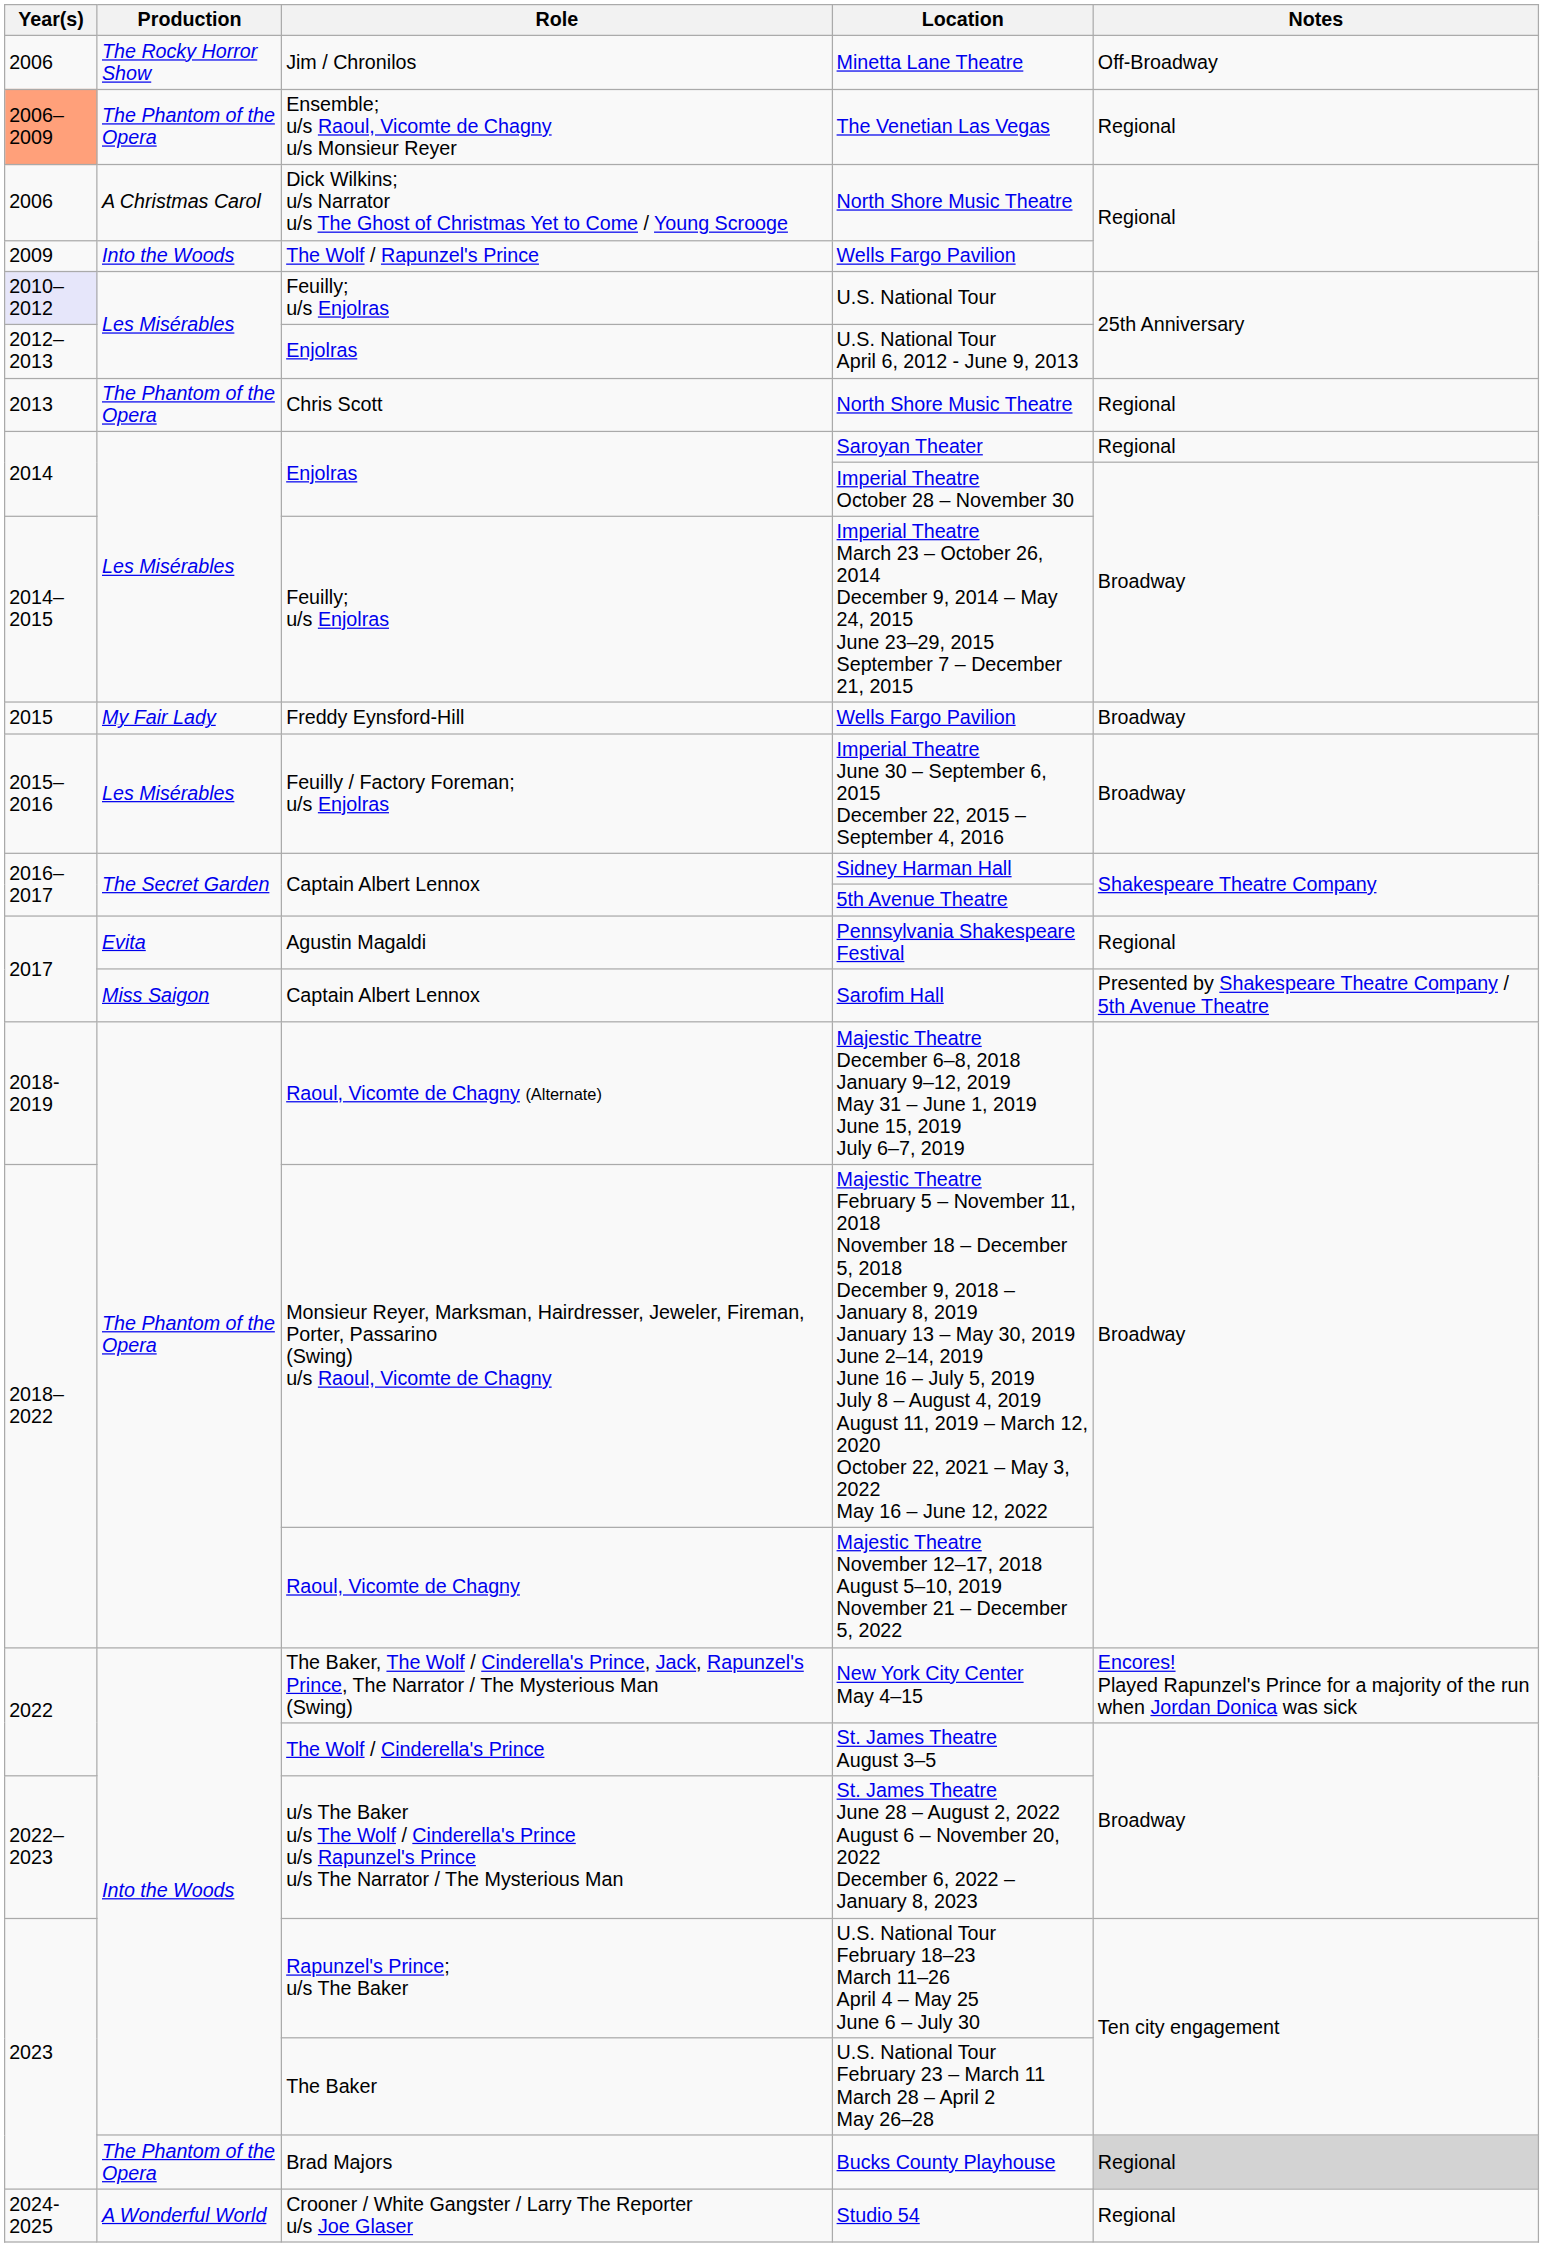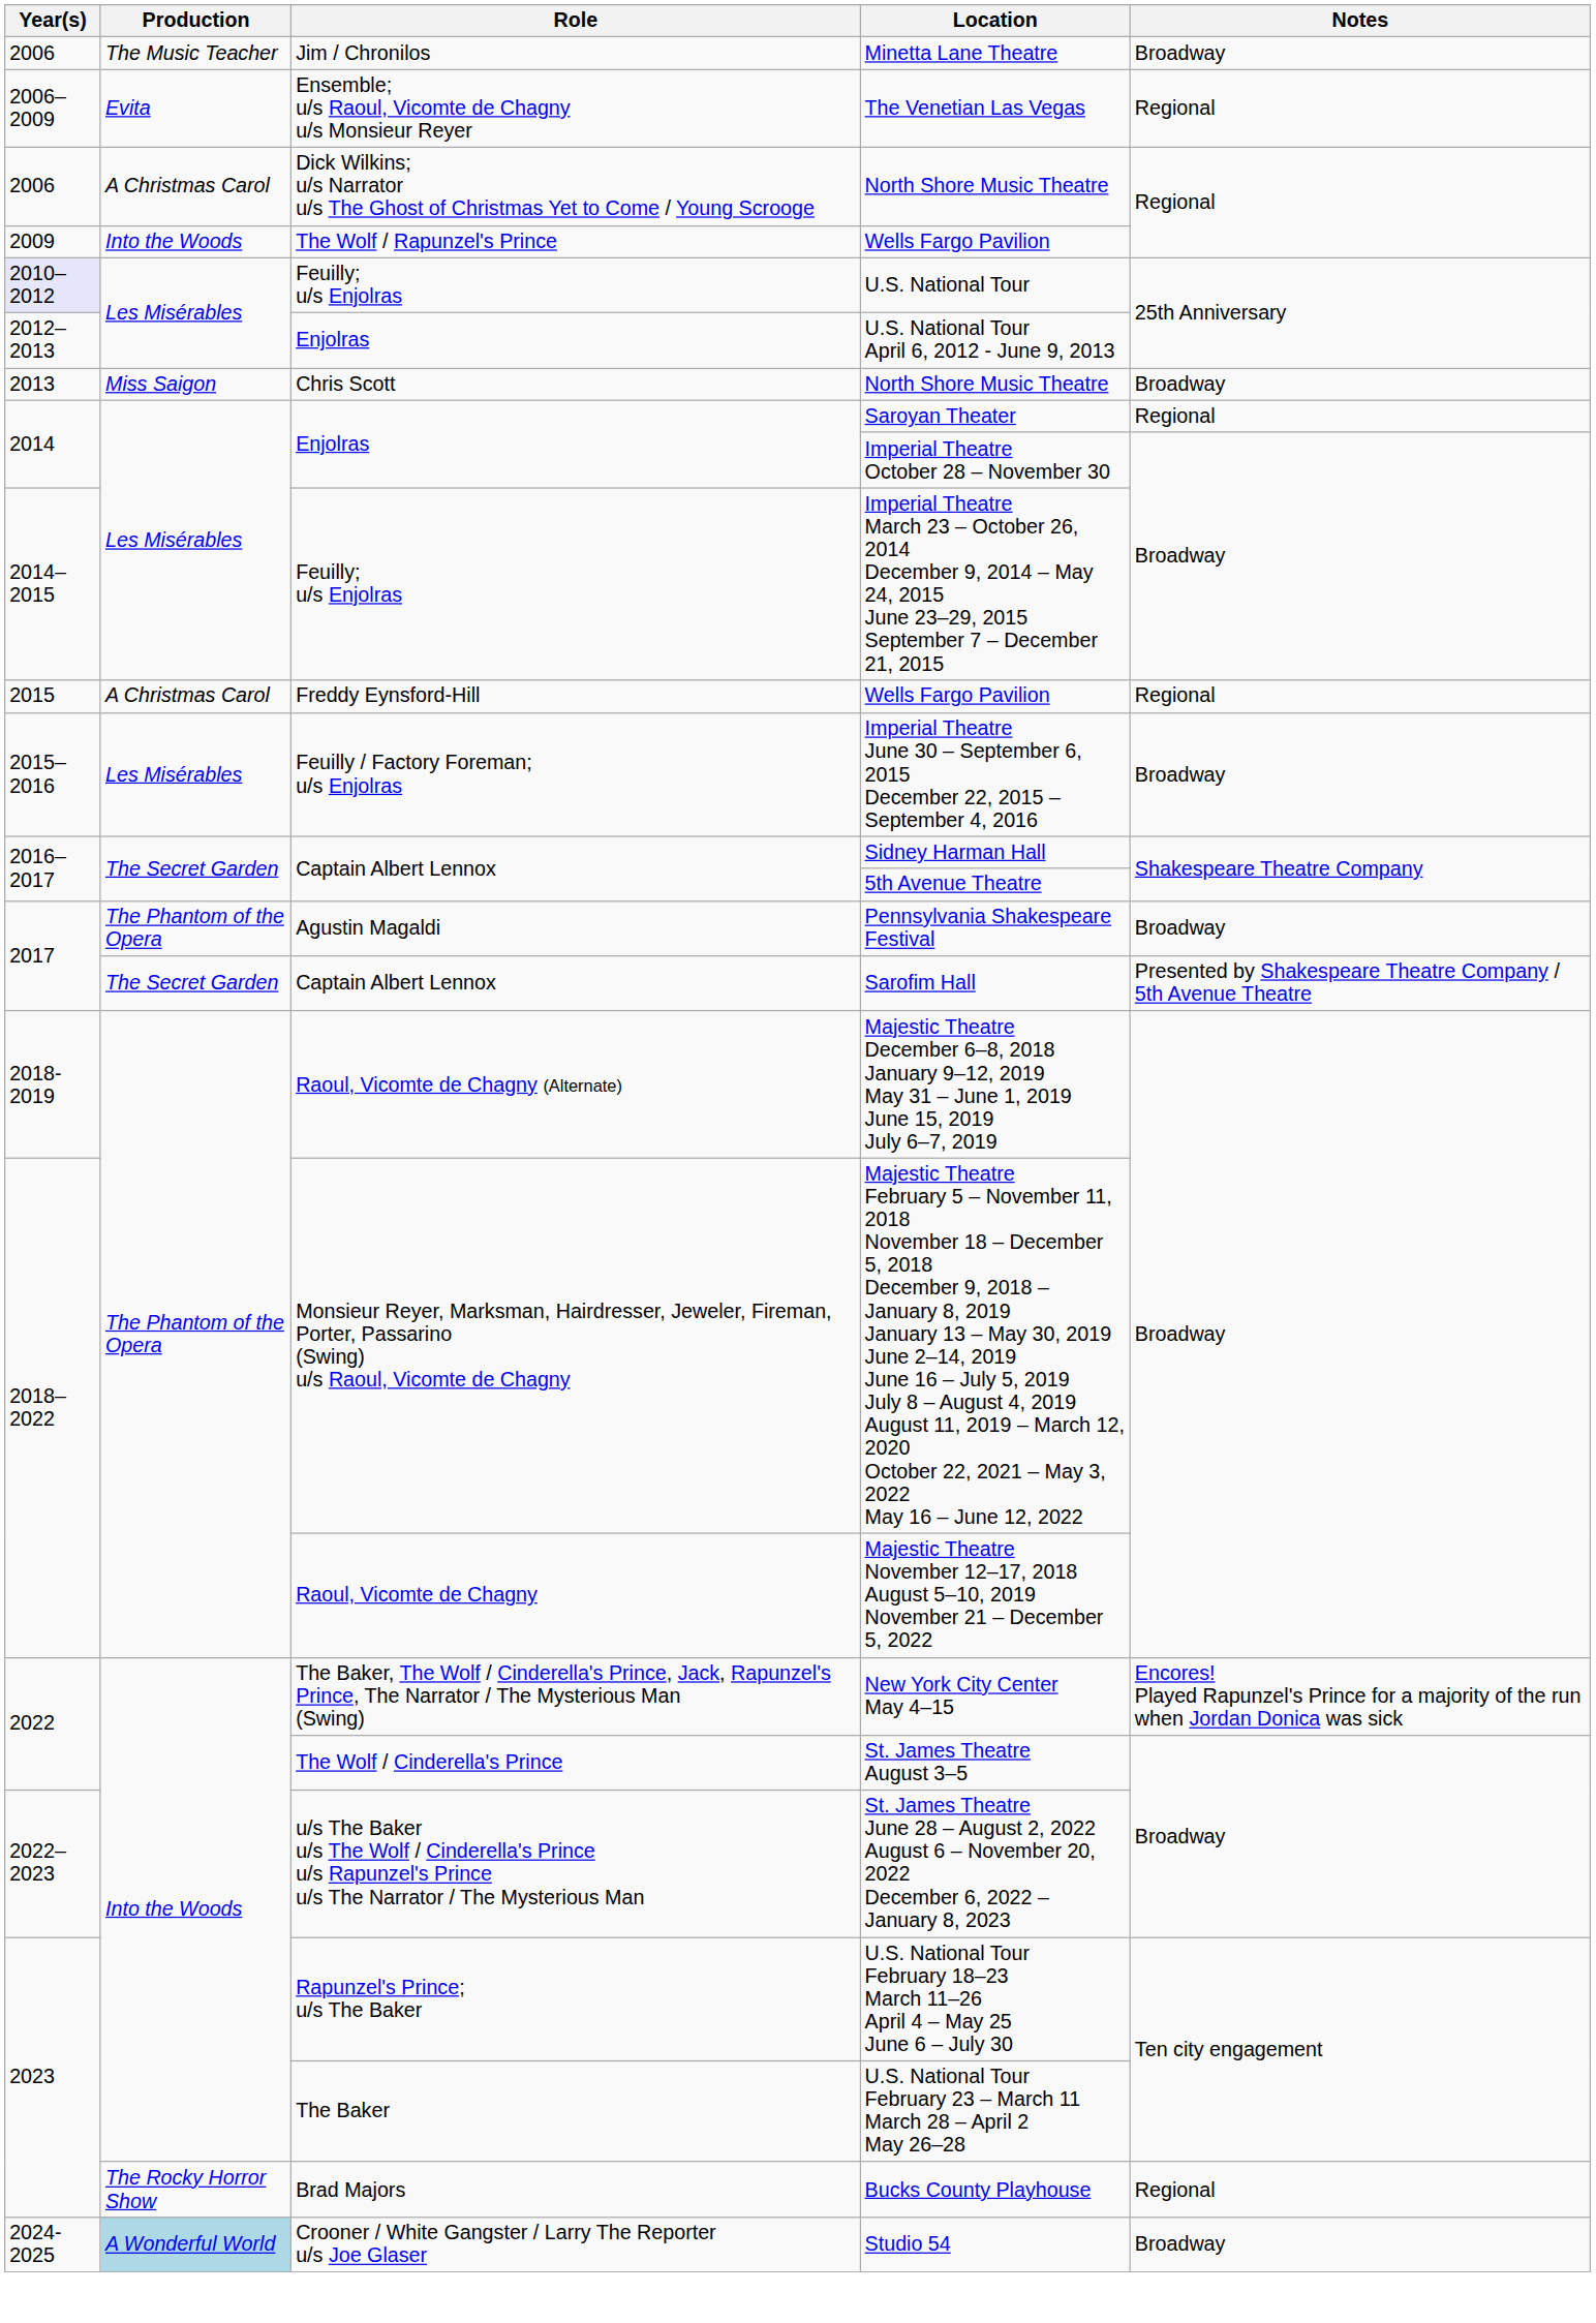Minetta Lane Theatre | Production: The Rocky Horror Show -> The Music Teacher
Minetta Lane Theatre | Notes: Off-Broadway -> Broadway
The Venetian Las Vegas | Year(s): lightsalmon background -> no background
The Venetian Las Vegas | Production: The Phantom of the Opera -> Evita
Chris Scott / North Shore Music Theatre | Production: The Phantom of the Opera -> Miss Saigon
Chris Scott / North Shore Music Theatre | Notes: Regional -> Broadway
Freddy Eynsford-Hill / Wells Fargo Pavilion | Production: My Fair Lady -> A Christmas Carol
Freddy Eynsford-Hill / Wells Fargo Pavilion | Notes: Broadway -> Regional
Pennsylvania Shakespeare Festival | Production: Evita -> The Phantom of the Opera
Pennsylvania Shakespeare Festival | Notes: Regional -> Broadway
Sarofim Hall | Production: Miss Saigon -> The Secret Garden
Bucks County Playhouse | Production: The Phantom of the Opera -> The Rocky Horror Show
Bucks County Playhouse | Notes: lightgrey background -> no background
Studio 54 | Production: no background -> lightblue background
Studio 54 | Notes: Regional -> Broadway
